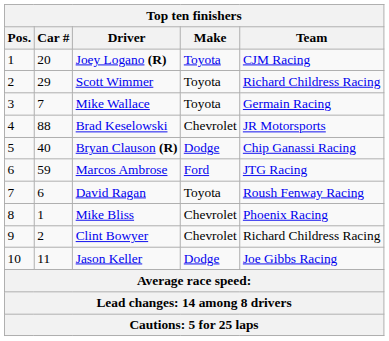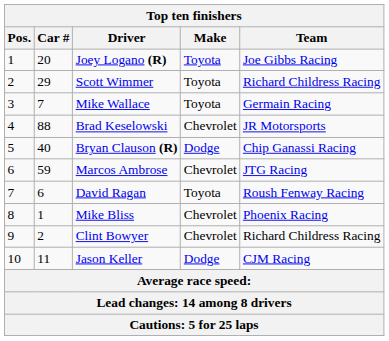Joey Logano (R) | Team: CJM Racing -> Joe Gibbs Racing
Marcos Ambrose | Make: Ford -> Chevrolet
Jason Keller | Team: Joe Gibbs Racing -> CJM Racing
